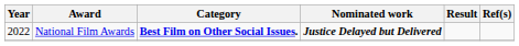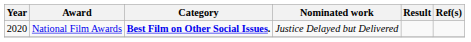National Film Awards | Year: 2022 -> 2020
National Film Awards | Nominated work: bold -> normal
